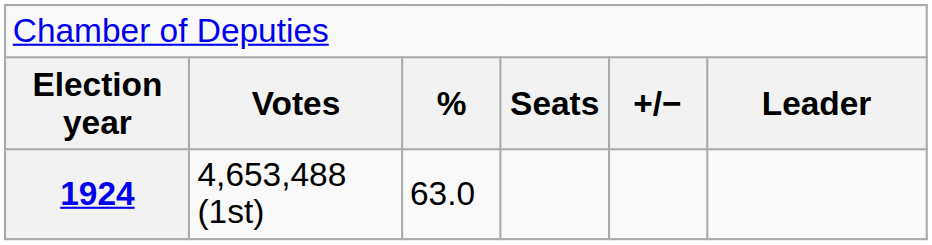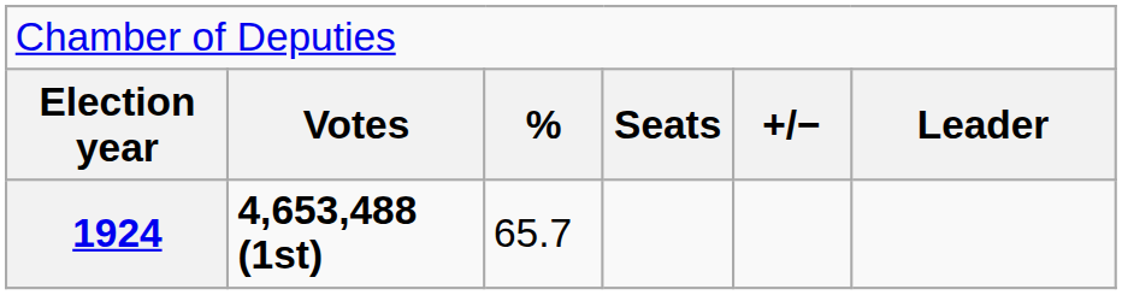1924 | column 2: normal -> bold
1924 | column 3: 63.0 -> 65.7
